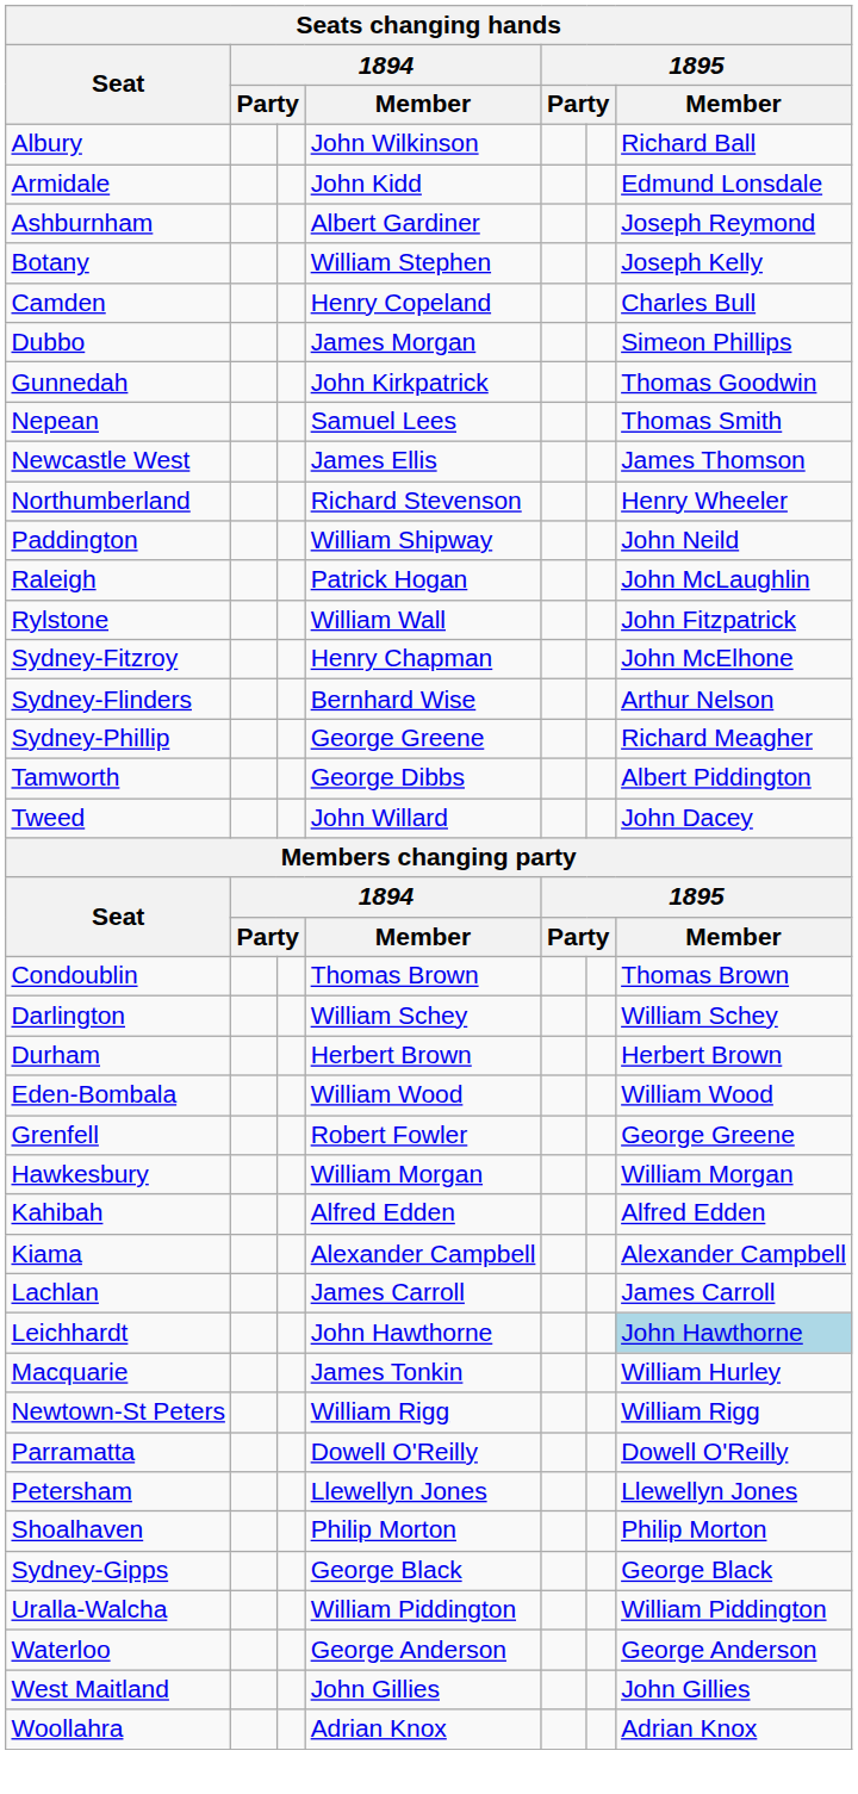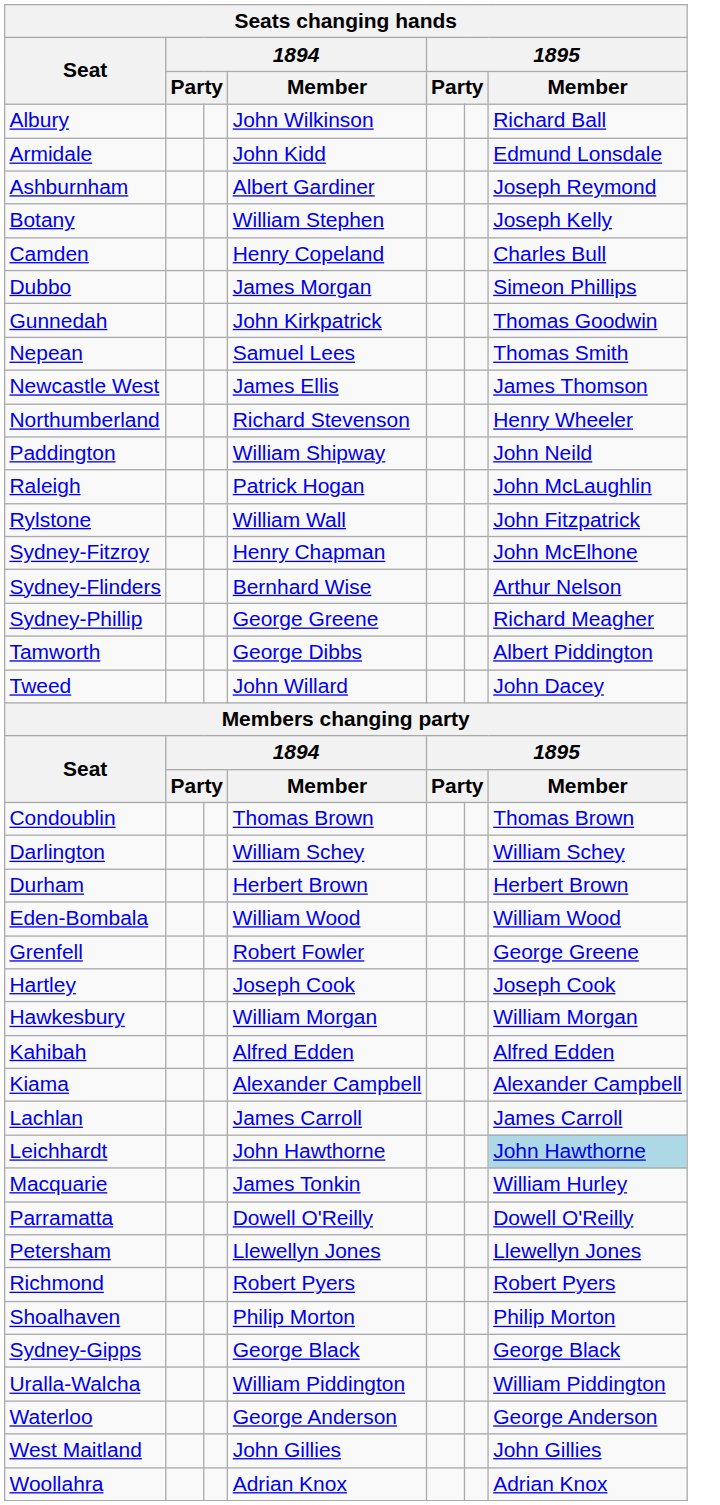+ row: Hartley | Joseph Cook | Joseph Cook
- row: Newtown-St Peters | William Rigg | William Rigg
+ row: Richmond | Robert Pyers | Robert Pyers
